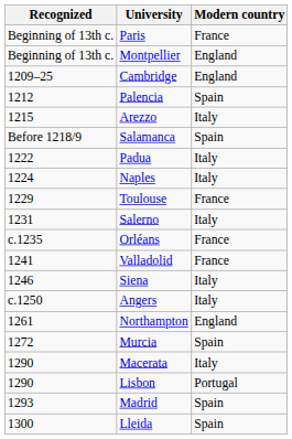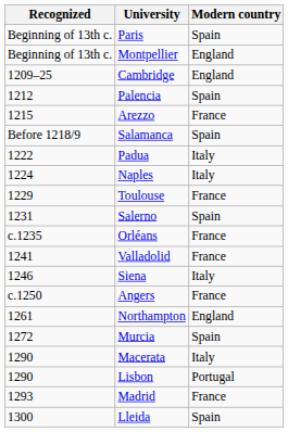Paris | Modern country: France -> Spain
Arezzo | Modern country: Italy -> France
Salerno | Modern country: Italy -> Spain
Angers | Modern country: Italy -> France
Madrid | Modern country: Spain -> France
